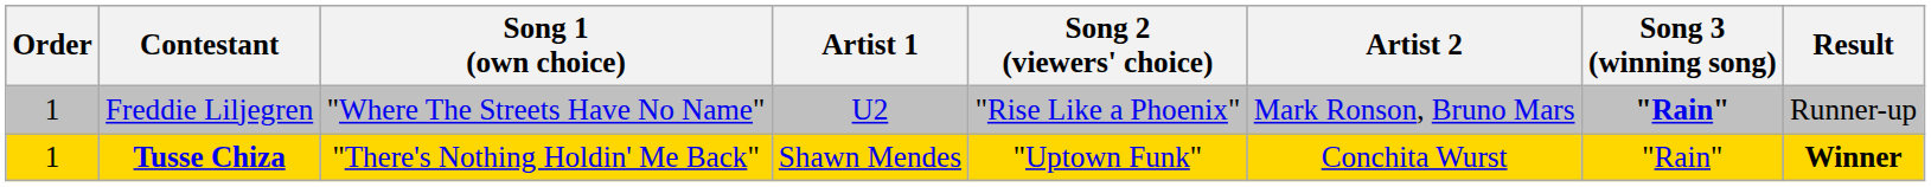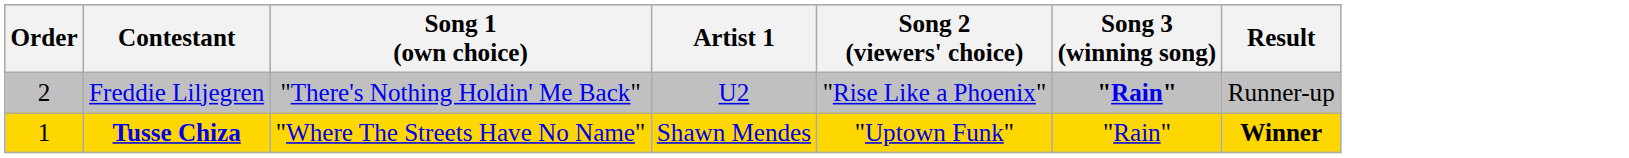- column: Artist 2 | Mark Ronson, Bruno Mars | Conchita Wurst
Freddie Liljegren | Order: 1 -> 2
Freddie Liljegren | Song 1 (own choice): "Where The Streets Have No Name" -> "There's Nothing Holdin' Me Back"
Tusse Chiza | Song 1 (own choice): "There's Nothing Holdin' Me Back" -> "Where The Streets Have No Name"
